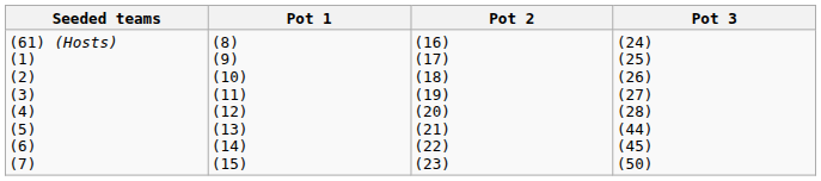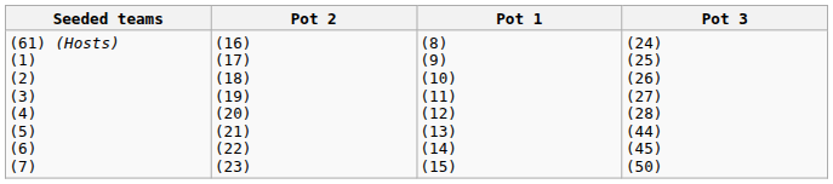columns swapped: Pot 1 <-> Pot 2
